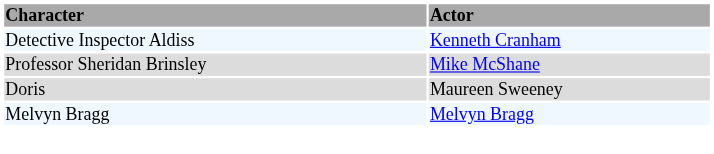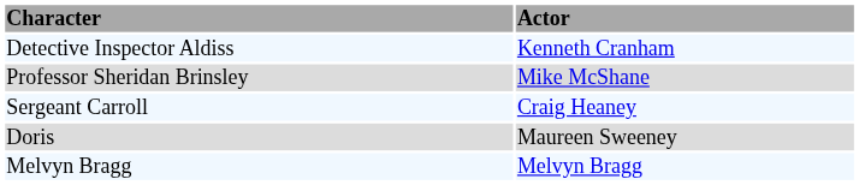+ row: Sergeant Carroll | Craig Heaney
